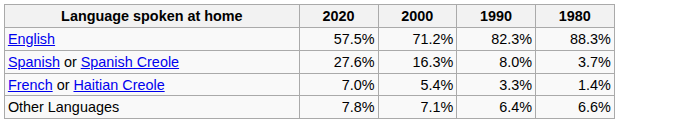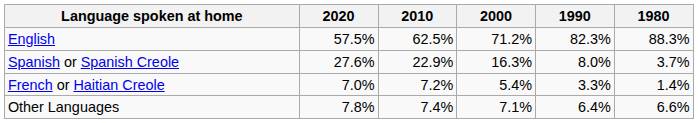+ column: 2010 | 62.5% | 22.9% | 7.2% | 7.4%
